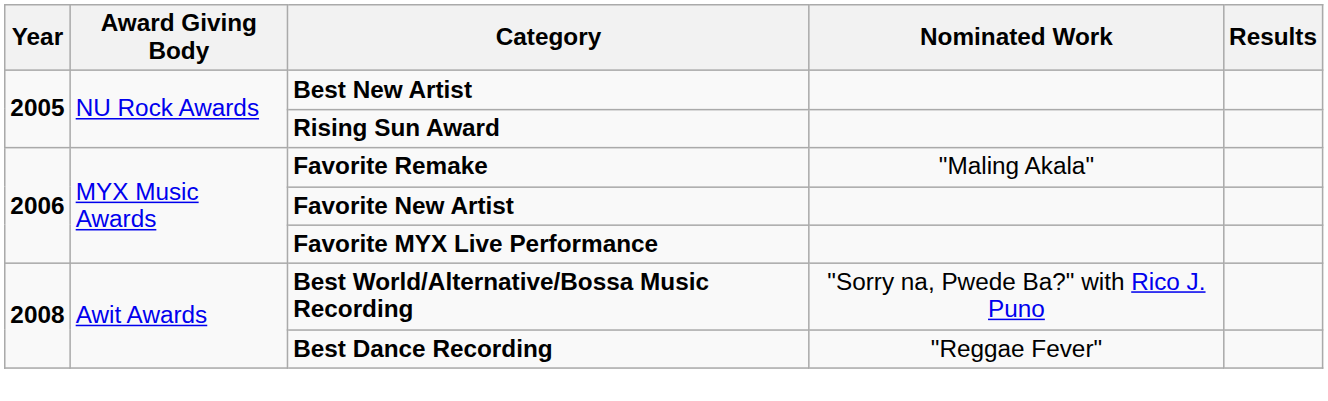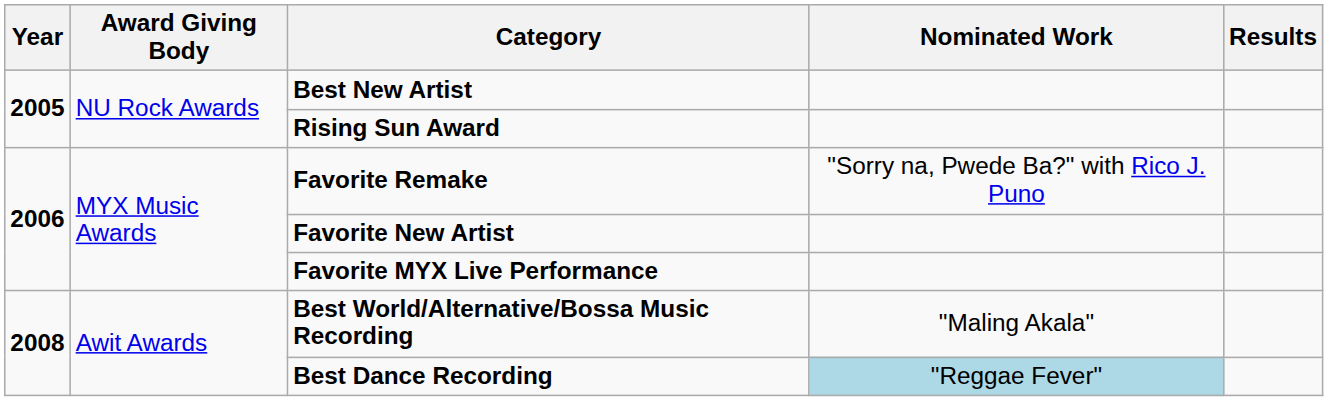Favorite Remake | Nominated Work: "Maling Akala" -> "Sorry na, Pwede Ba?" with Rico J. Puno
Best World/Alternative/Bossa Music Recording | Nominated Work: "Sorry na, Pwede Ba?" with Rico J. Puno -> "Maling Akala"
Best Dance Recording | Nominated Work: no background -> lightblue background
